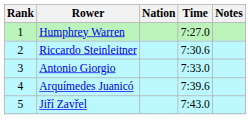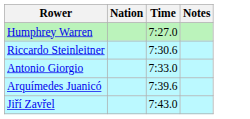- column: Rank | 1 | 2 | 3 | 4 | 5
